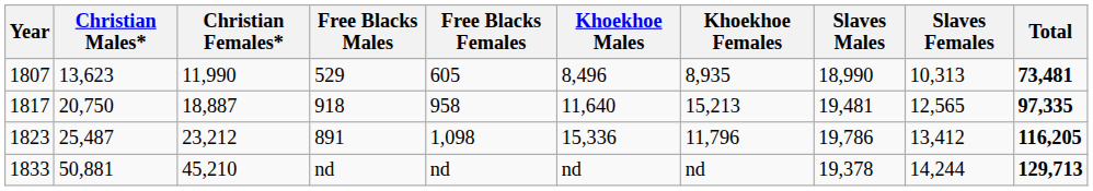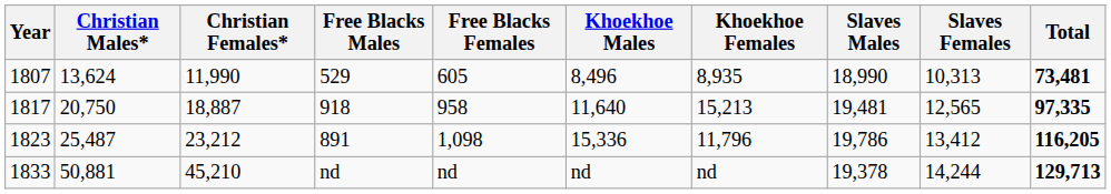1807 | Christian Males*: 13,623 -> 13,624
